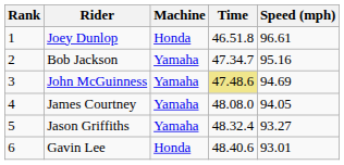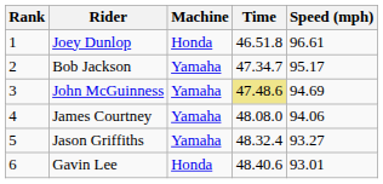Bob Jackson | Speed (mph): 95.16 -> 95.17
James Courtney | Speed (mph): 94.05 -> 94.06
